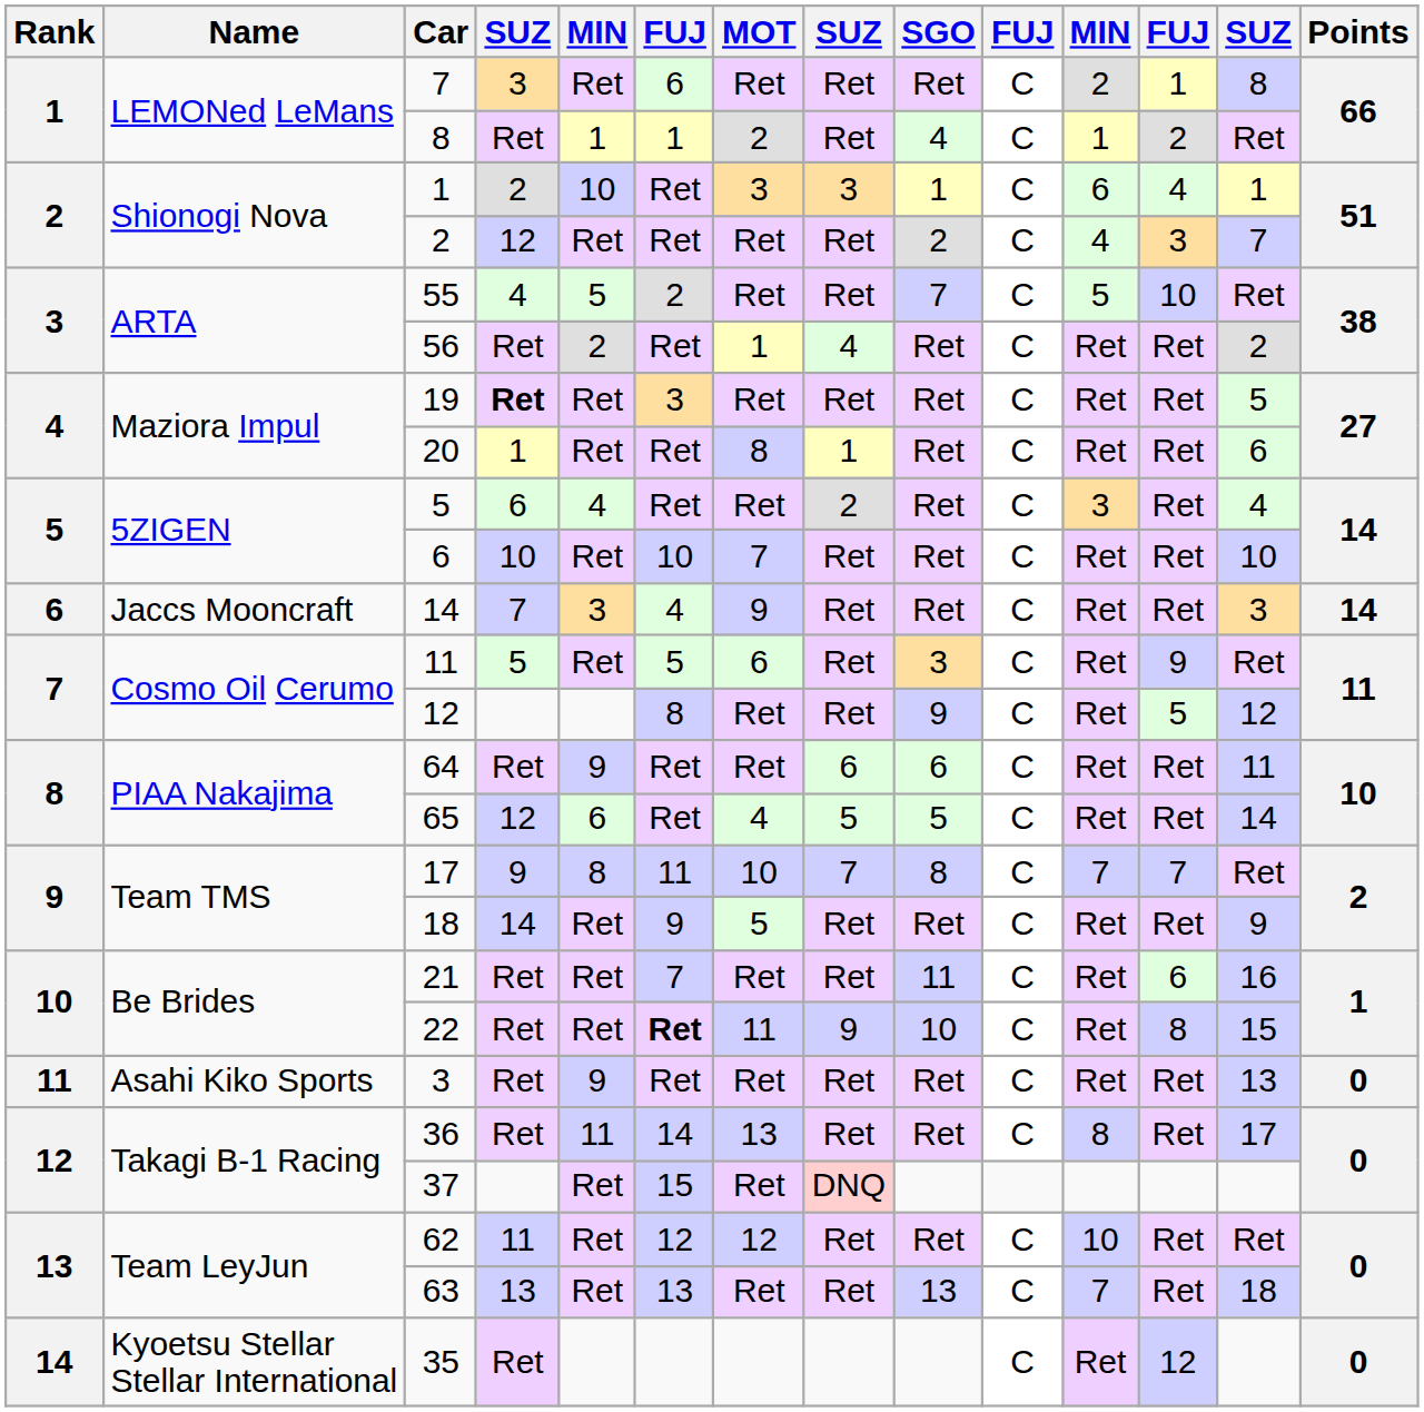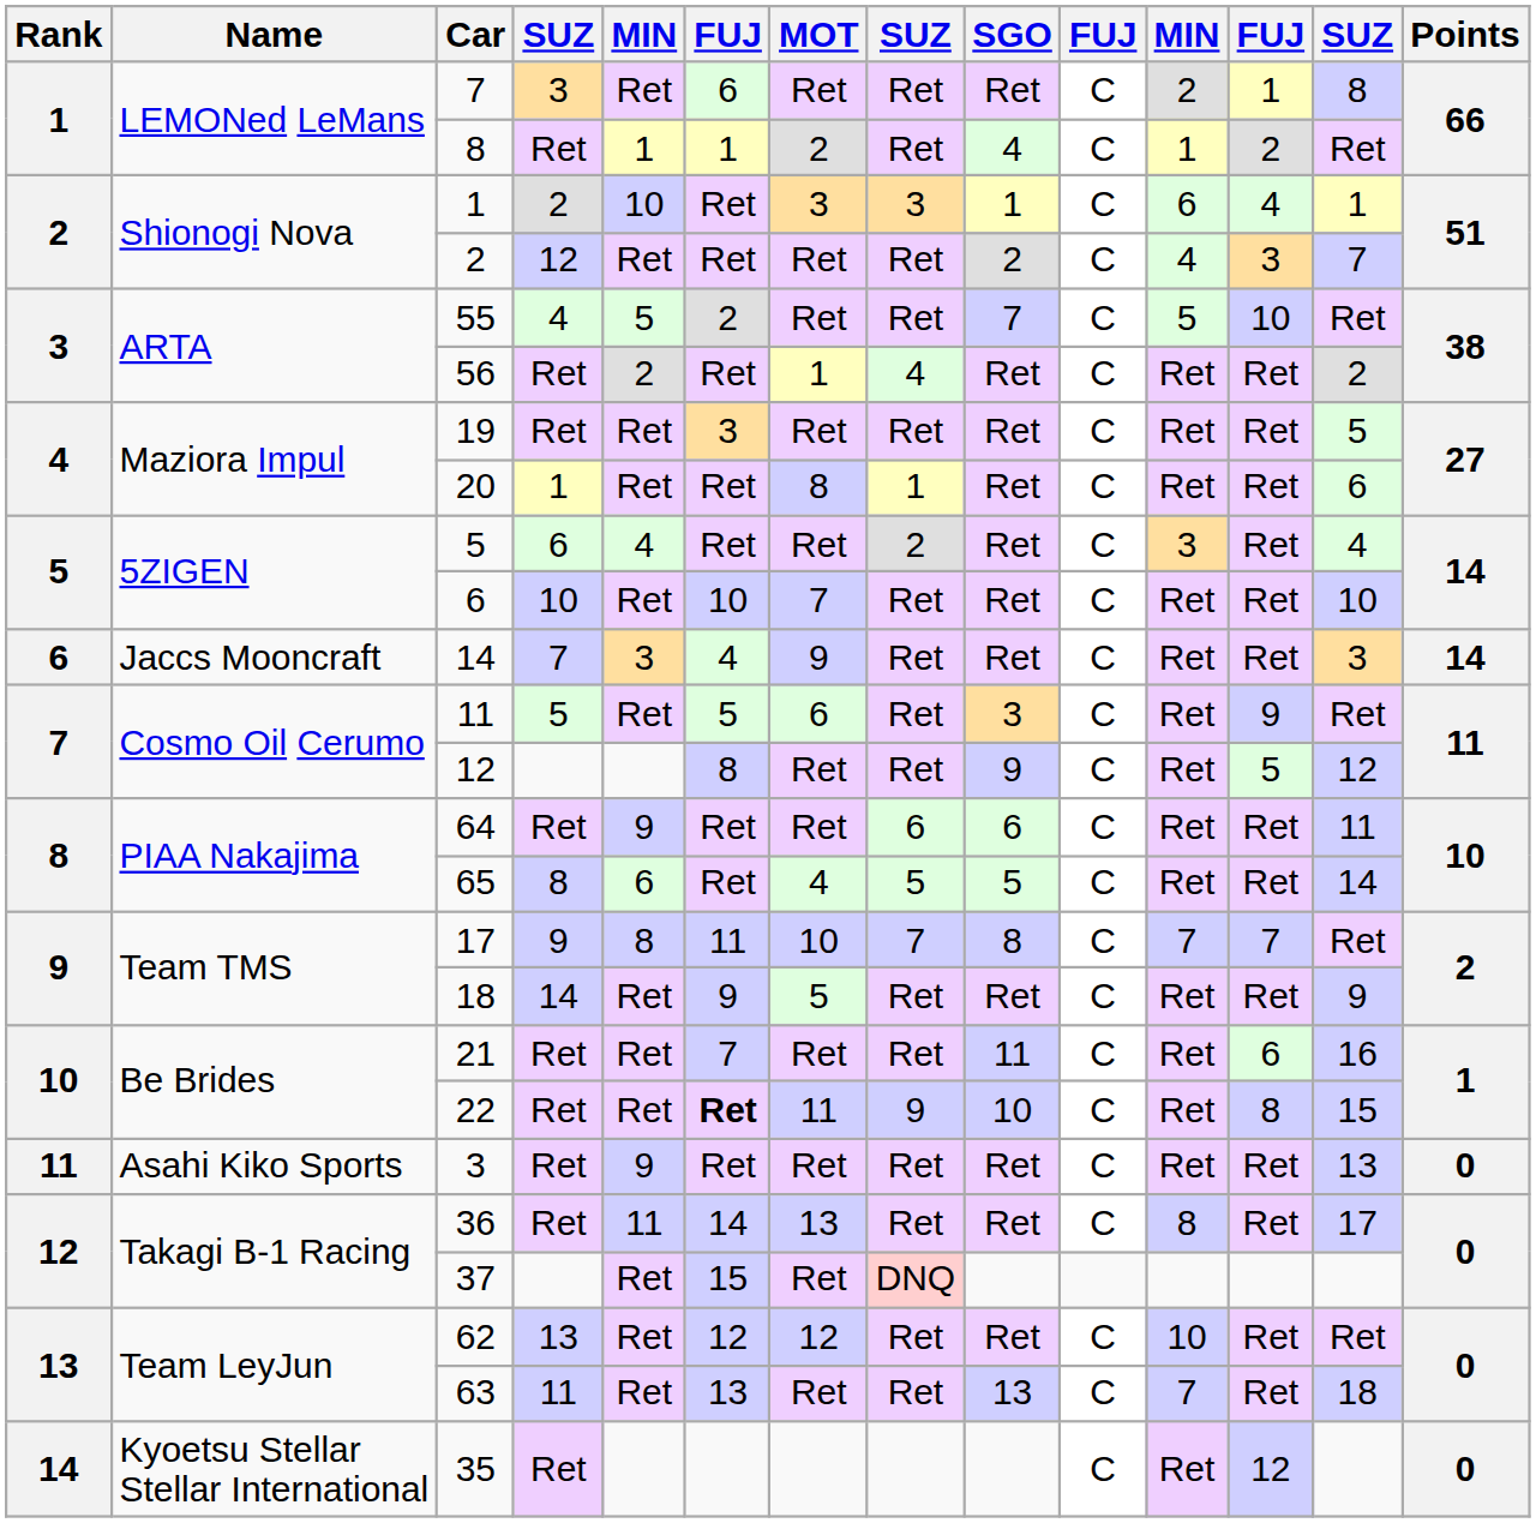19 | column 4: bold -> normal
65 | column 4: 12 -> 8
62 | column 4: 11 -> 13
63 | column 4: 13 -> 11
